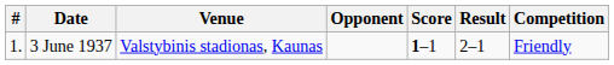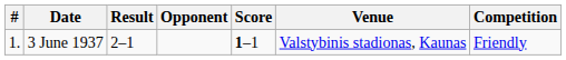columns swapped: Venue <-> Result
